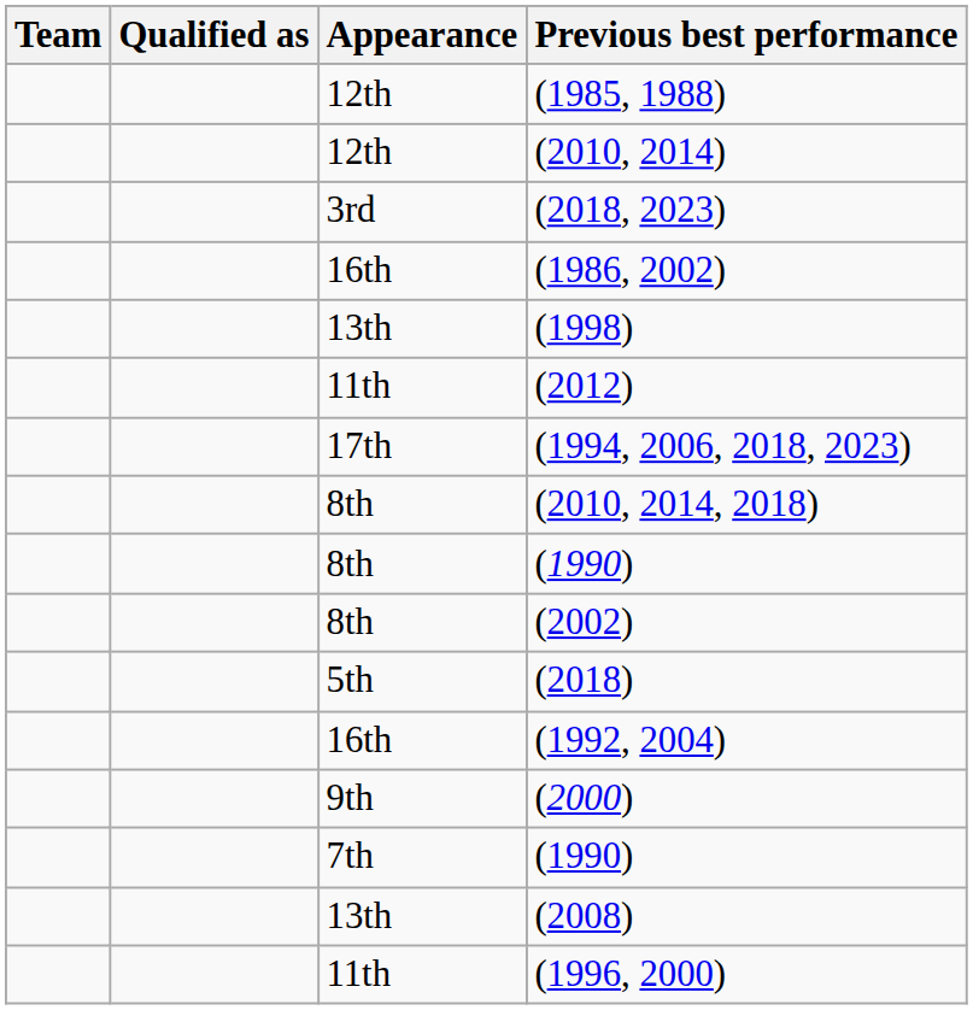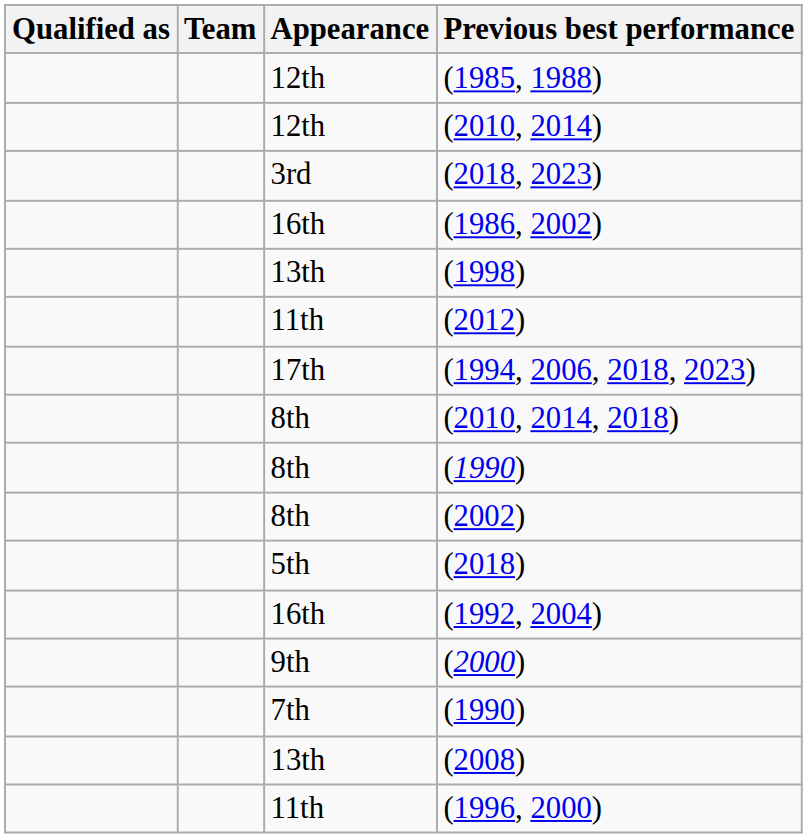columns swapped: Team <-> Qualified as
